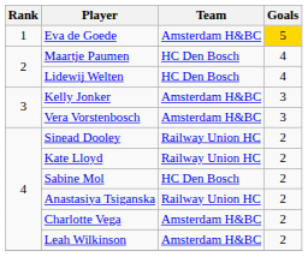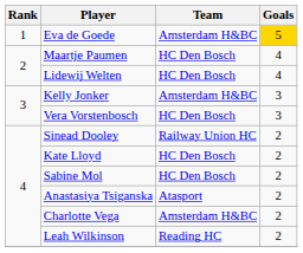Vera Vorstenbosch | Team: Amsterdam H&BC -> HC Den Bosch
Kate Lloyd | Team: Railway Union HC -> HC Den Bosch
Anastasiya Tsiganska | Team: Railway Union HC -> Atasport
Leah Wilkinson | Team: Amsterdam H&BC -> Reading HC
